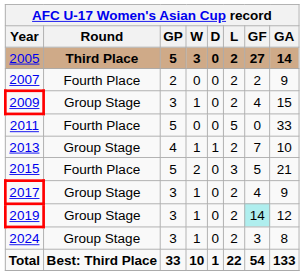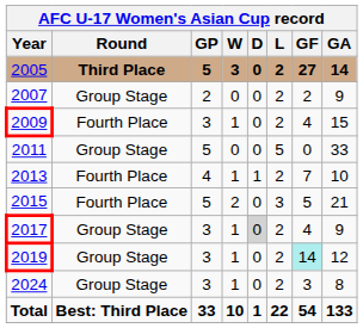2007 | Round: Fourth Place -> Group Stage
2009 | Round: Group Stage -> Fourth Place
2011 | Round: Fourth Place -> Group Stage
2013 | Round: Group Stage -> Fourth Place
2017 | D: no background -> lightgrey background
